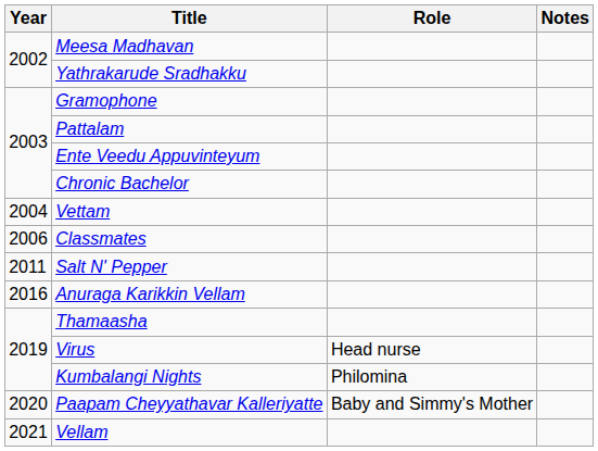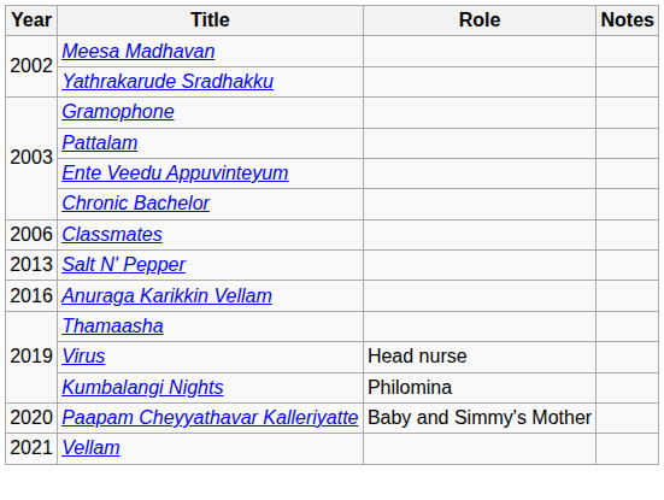- row: 2004 | Vettam
Salt N' Pepper | Year: 2011 -> 2013
